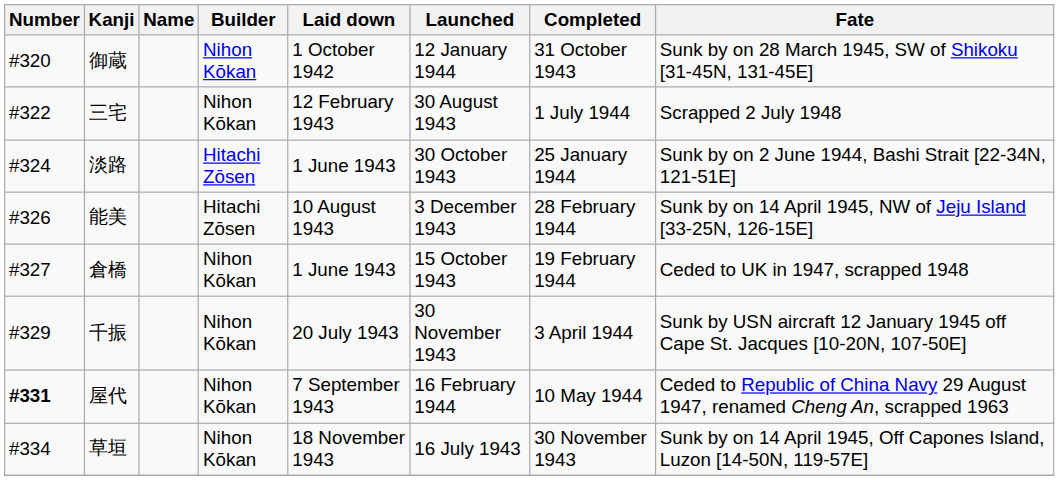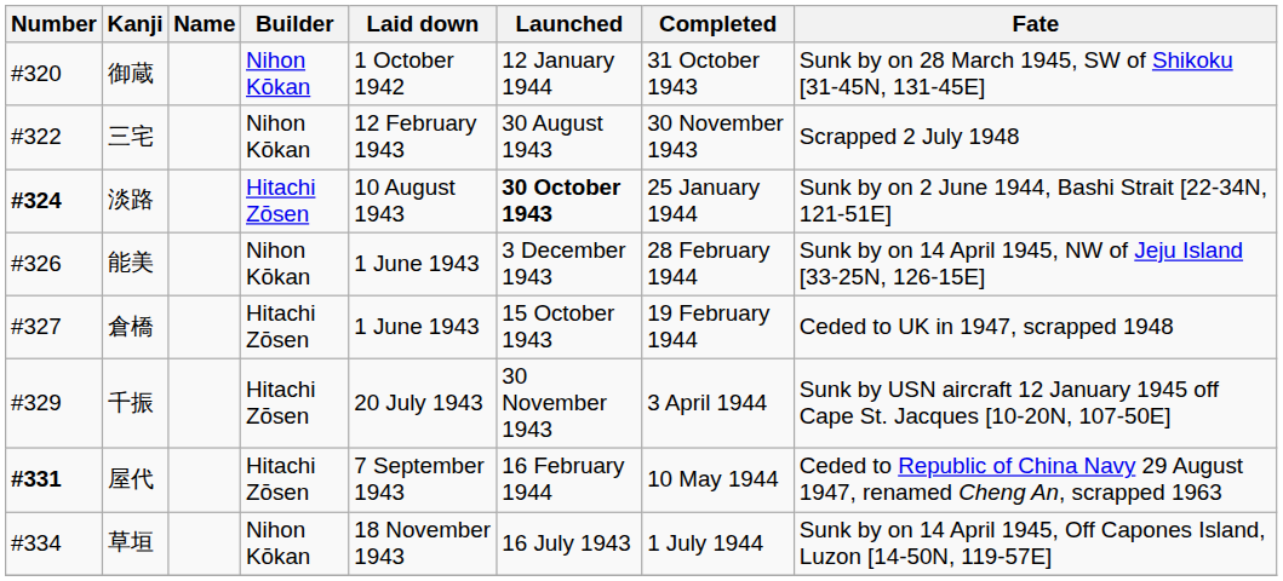三宅 | Completed: 1 July 1944 -> 30 November 1943
淡路 | Number: normal -> bold
淡路 | Laid down: 1 June 1943 -> 10 August 1943
淡路 | Launched: normal -> bold
能美 | Builder: Hitachi Zōsen -> Nihon Kōkan
能美 | Laid down: 10 August 1943 -> 1 June 1943
倉橋 | Builder: Nihon Kōkan -> Hitachi Zōsen
千振 | Builder: Nihon Kōkan -> Hitachi Zōsen
屋代 | Builder: Nihon Kōkan -> Hitachi Zōsen
草垣 | Completed: 30 November 1943 -> 1 July 1944
